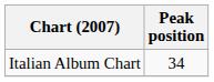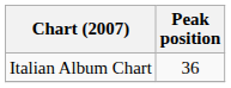Italian Album Chart | Peak position: 34 -> 36
